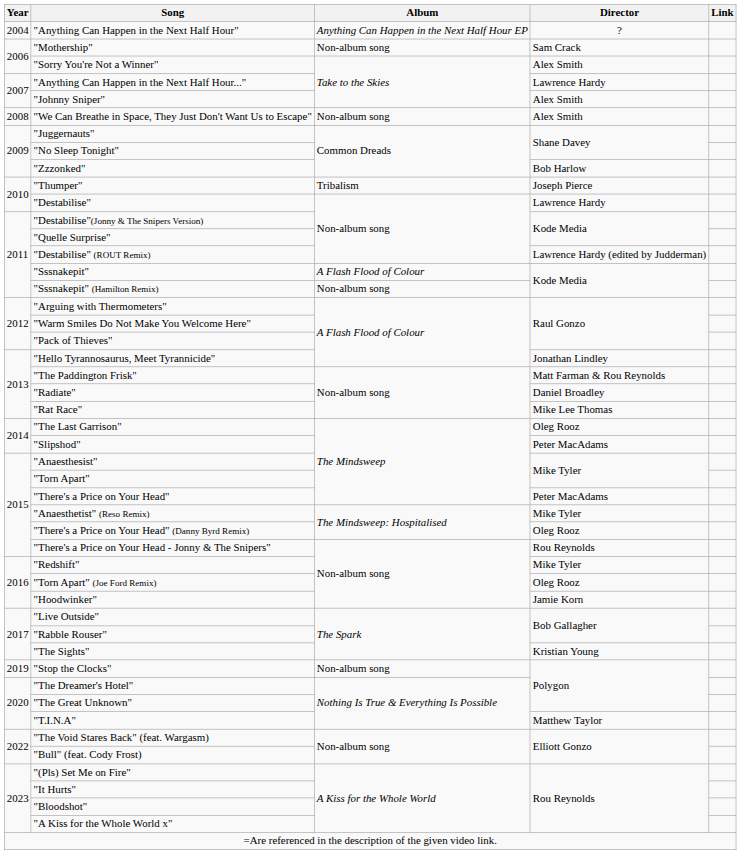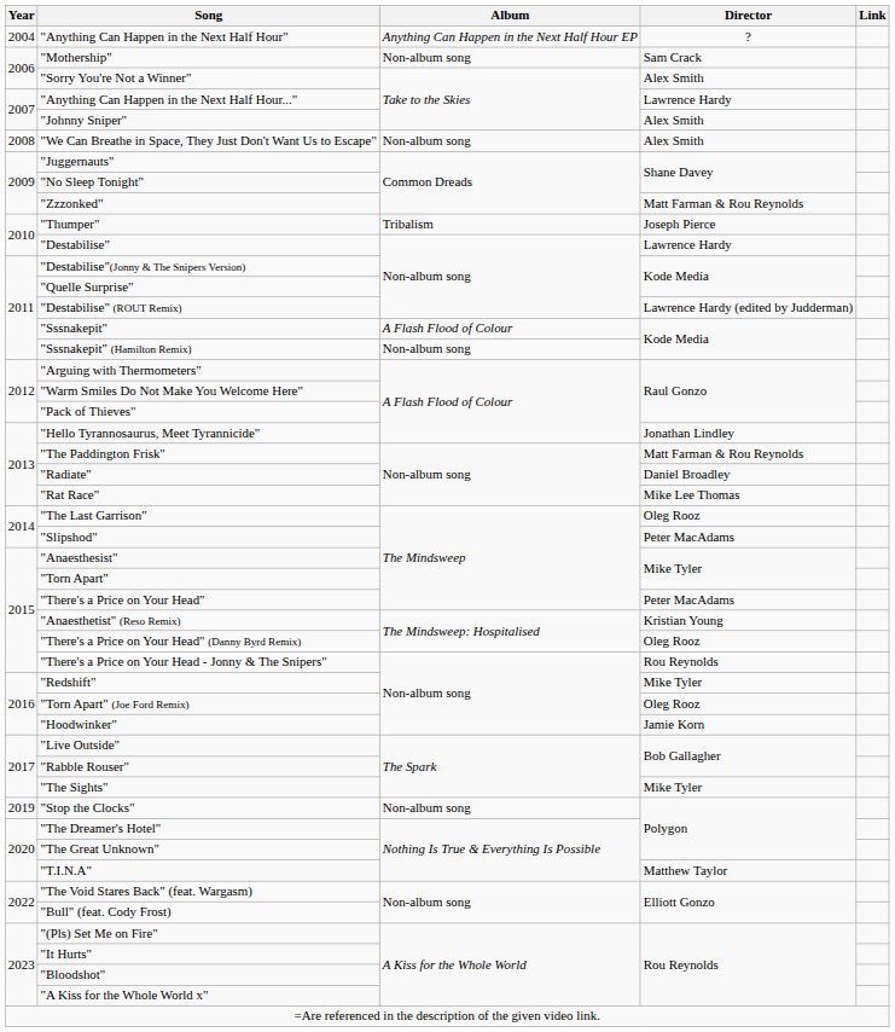"Zzzonked" | Director: Bob Harlow -> Matt Farman & Rou Reynolds
"Anaesthetist" (Reso Remix) | Director: Mike Tyler -> Kristian Young
"The Sights" | Director: Kristian Young -> Mike Tyler
